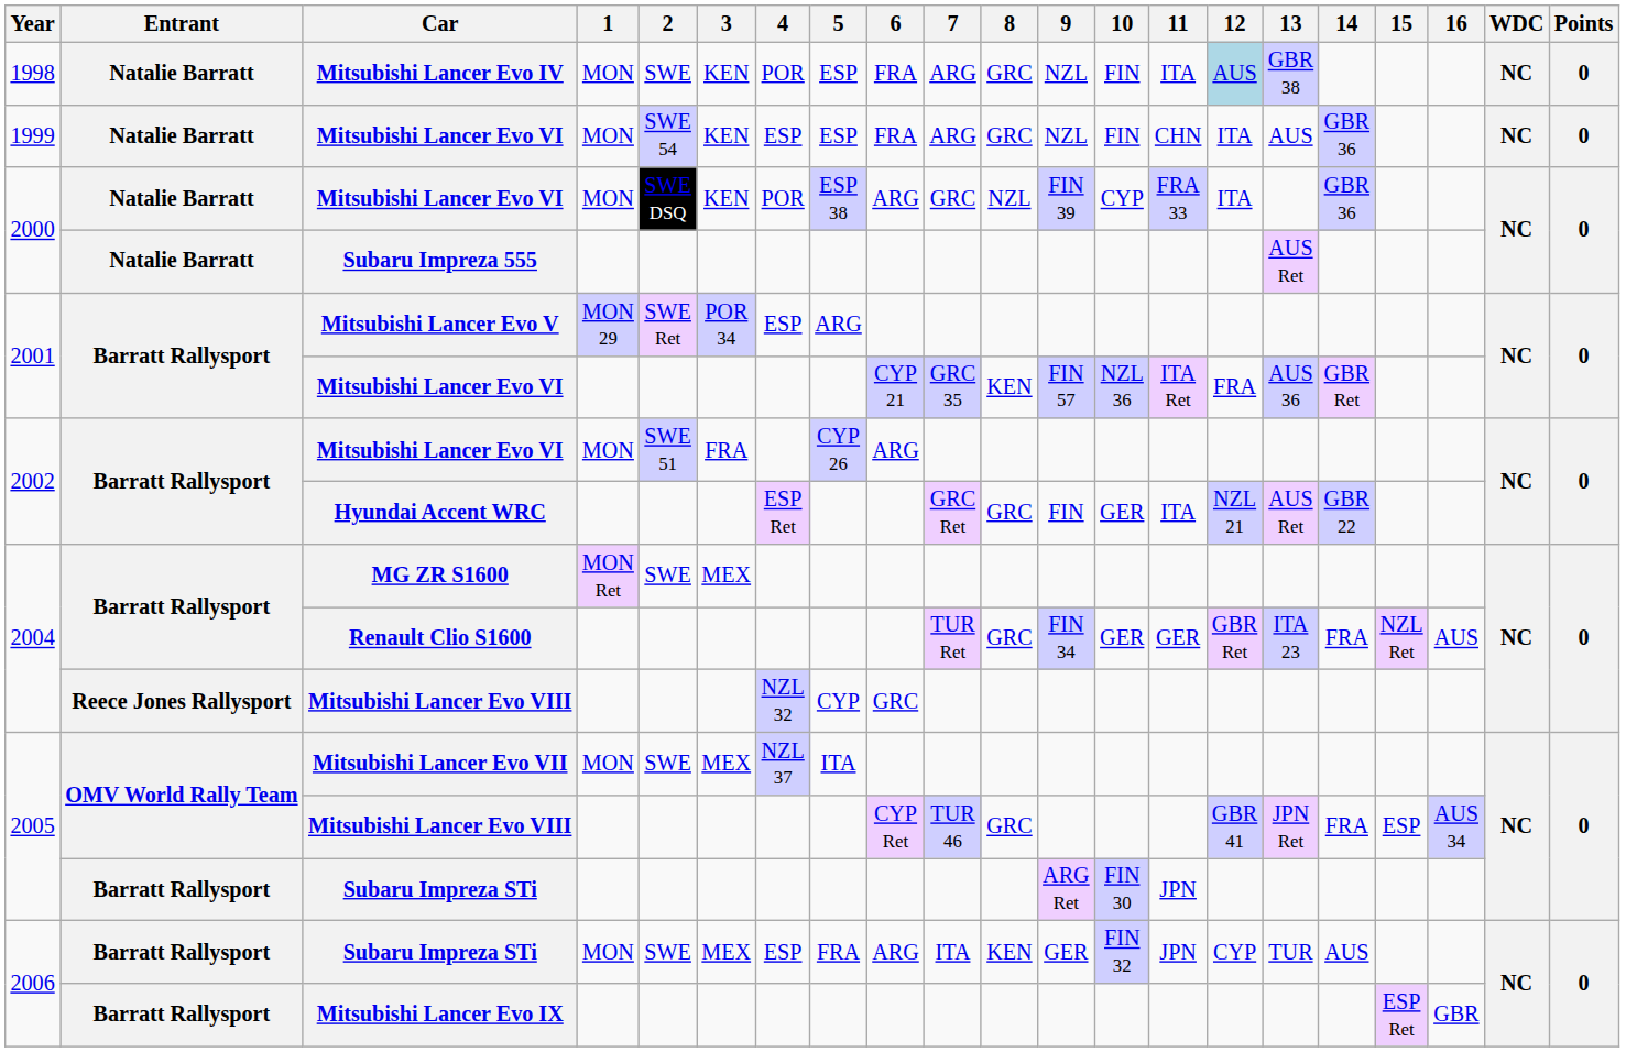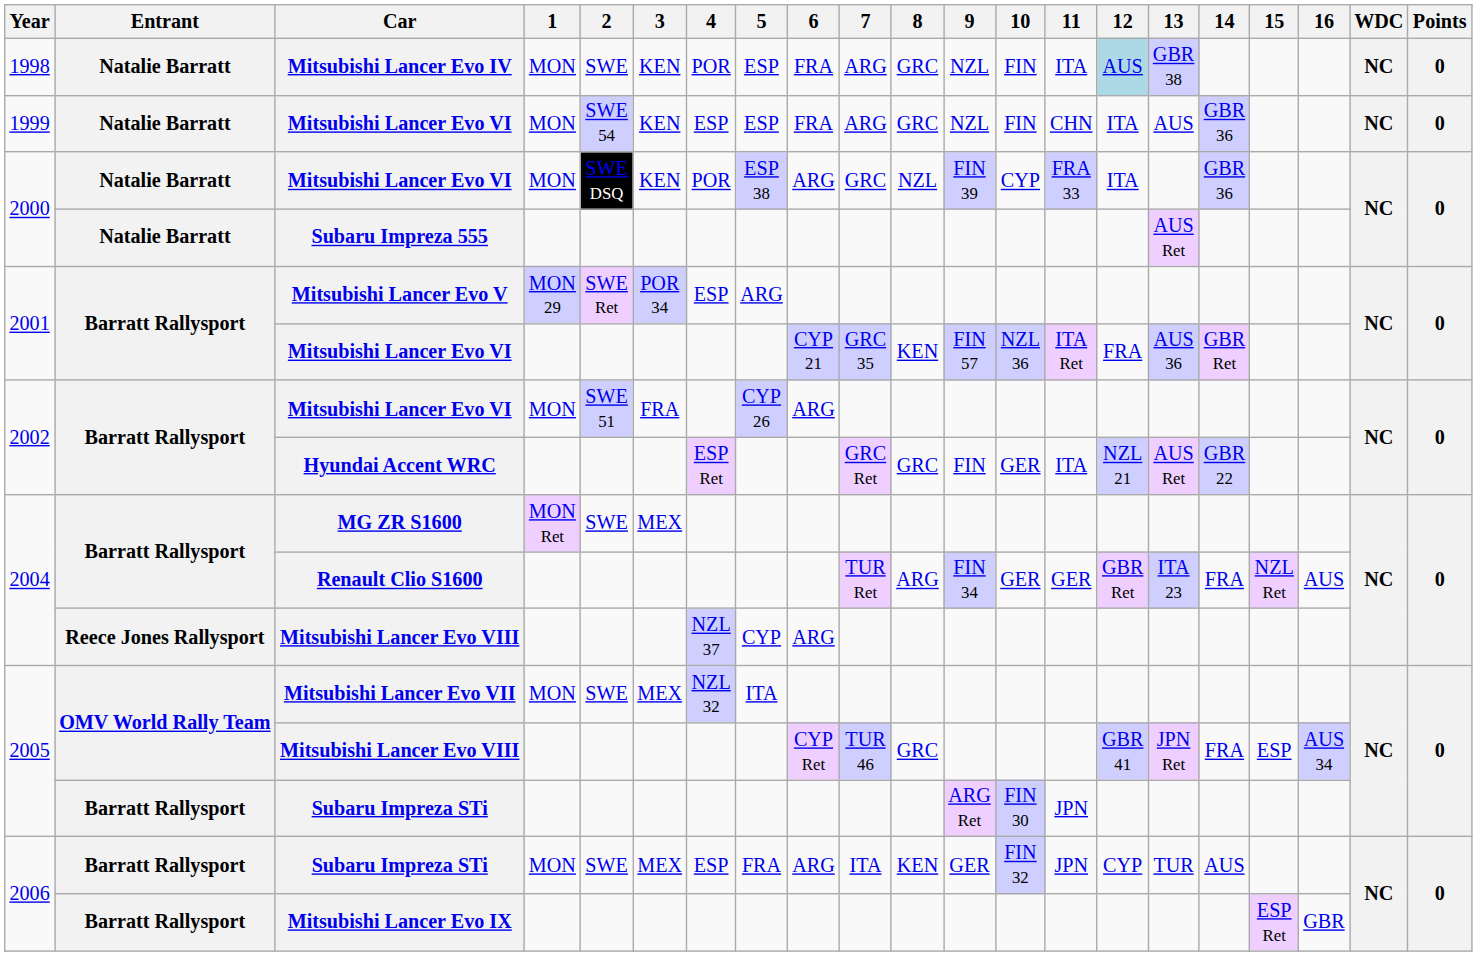Renault Clio S1600 | 8: GRC -> ARG
2004 / Mitsubishi Lancer Evo VIII | 4: NZL 32 -> NZL 37
2004 / Mitsubishi Lancer Evo VIII | 6: GRC -> ARG
Mitsubishi Lancer Evo VII | 4: NZL 37 -> NZL 32
